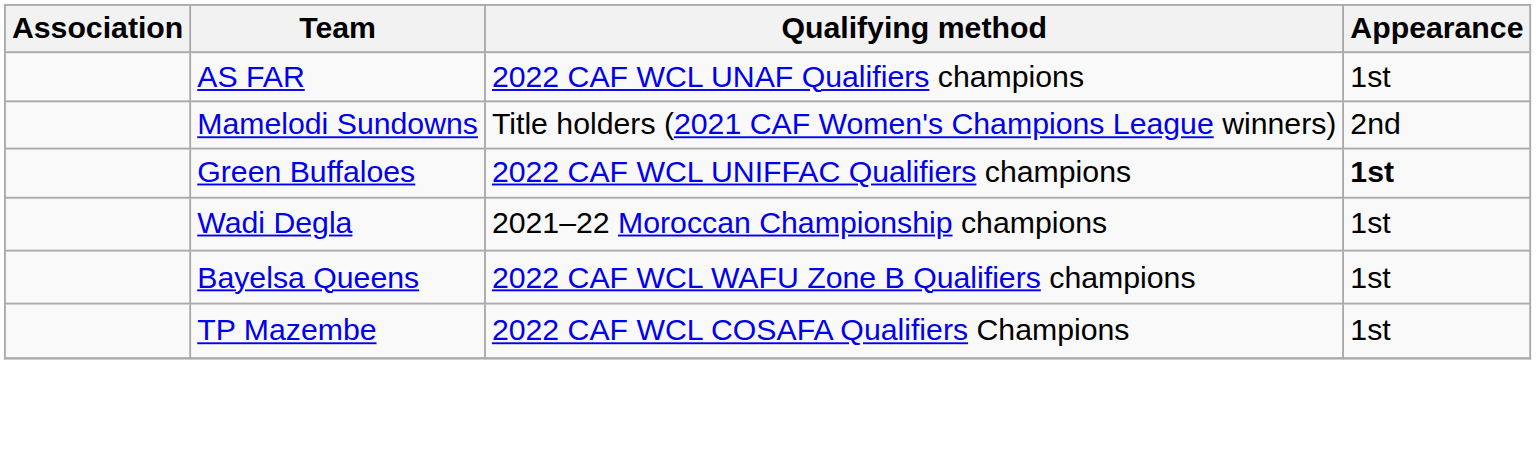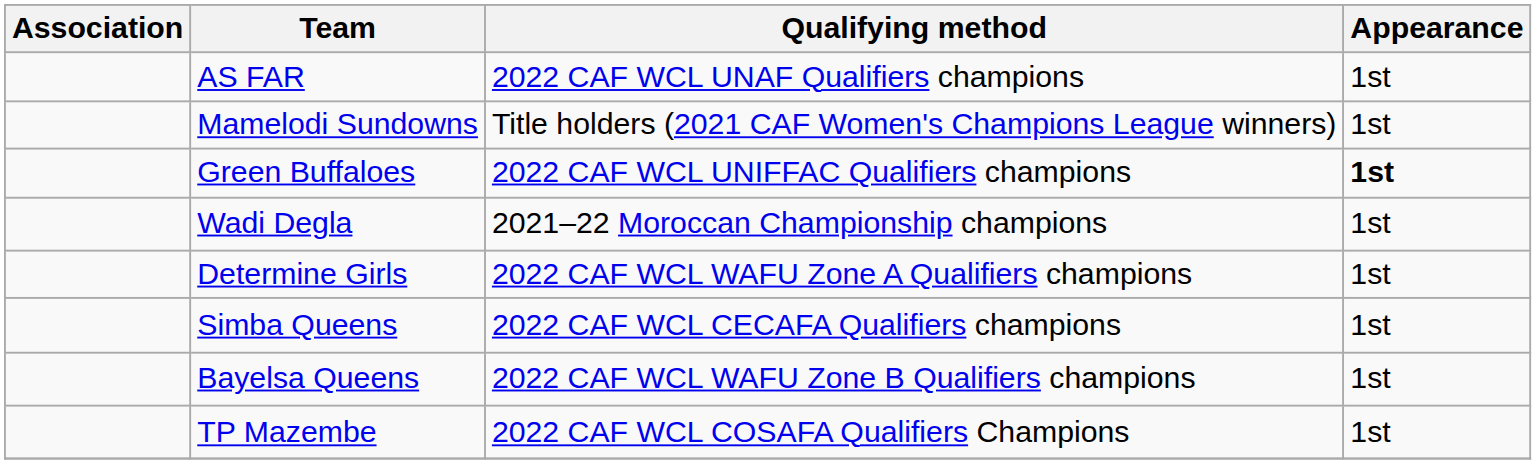Mamelodi Sundowns | Appearance: 2nd -> 1st
+ row: Determine Girls | 2022 CAF WCL WAFU Zone A Qualifiers champions | 1st
+ row: Simba Queens | 2022 CAF WCL CECAFA Qualifiers champions | 1st
